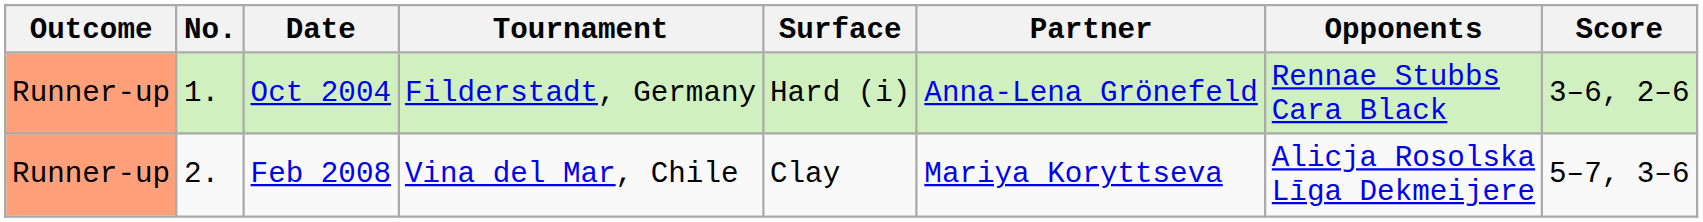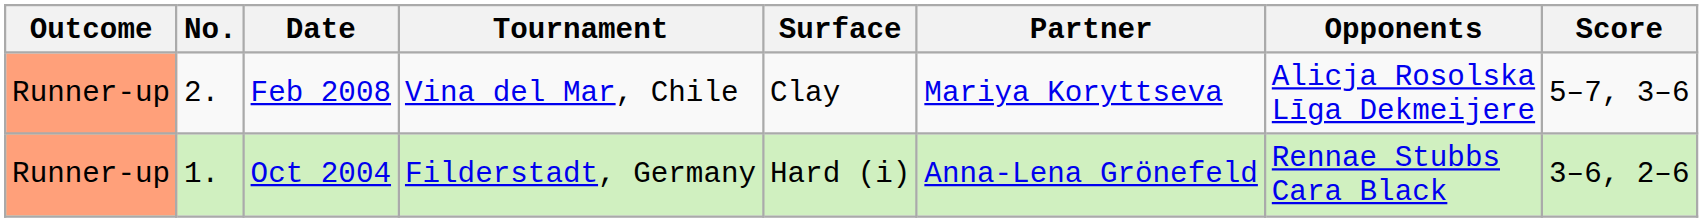rows swapped: Oct 2004 <-> Feb 2008
